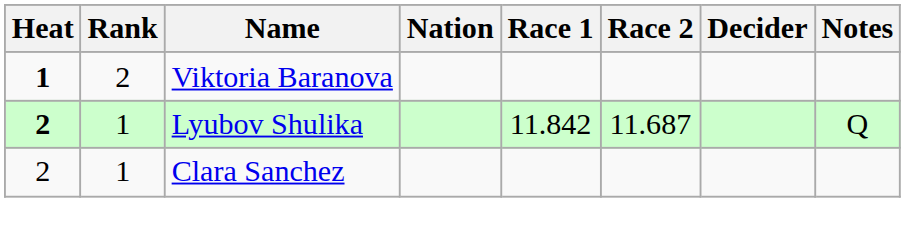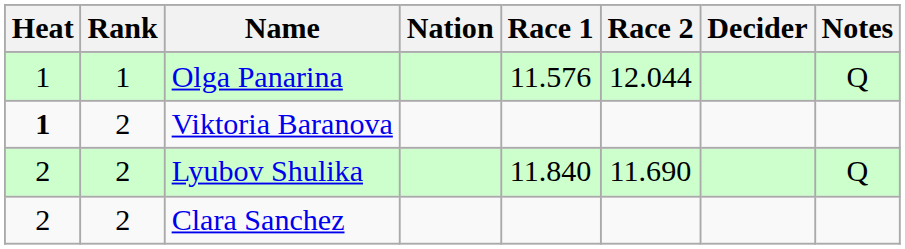+ row: 1 | 1 | Olga Panarina | 11.576 | 12.044 | Q
Lyubov Shulika | Heat: bold -> normal
Lyubov Shulika | Rank: 1 -> 2
Lyubov Shulika | Race 1: 11.842 -> 11.840
Lyubov Shulika | Race 2: 11.687 -> 11.690
Clara Sanchez | Rank: 1 -> 2
